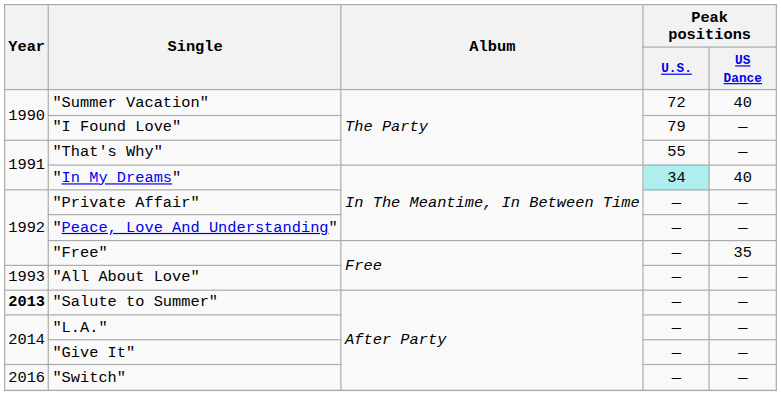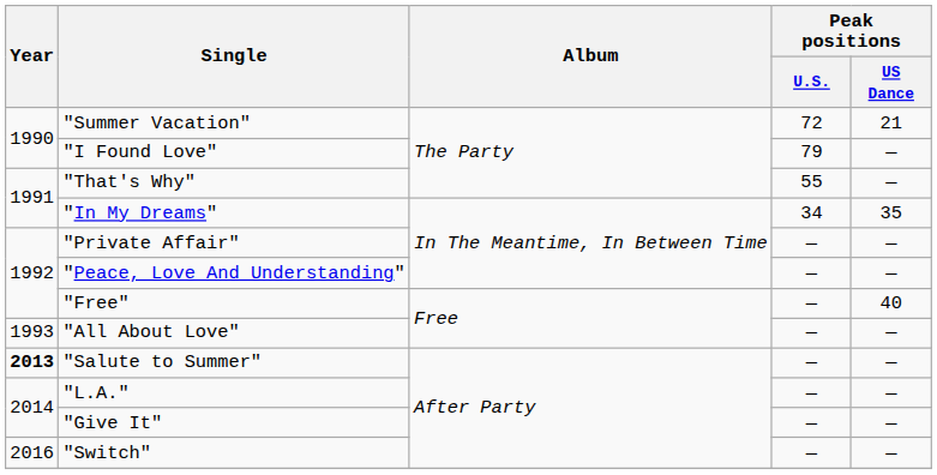"Summer Vacation" | Peak positions / US Dance: 40 -> 21
"In My Dreams" | Peak positions / U.S.: paleturquoise background -> no background
"In My Dreams" | Peak positions / US Dance: 40 -> 35
"Free" | Peak positions / US Dance: 35 -> 40
